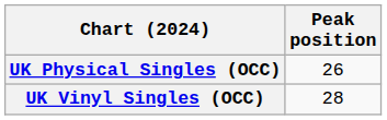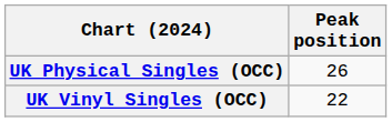UK Vinyl Singles (OCC) | Peak position: 28 -> 22
